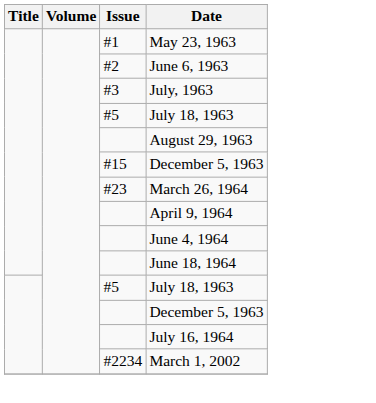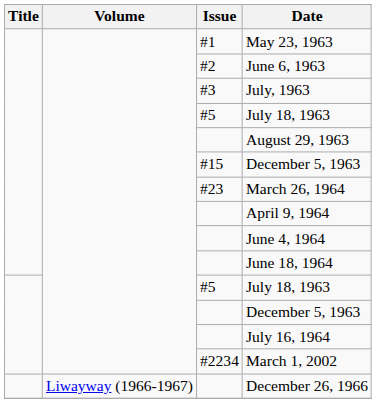+ row: Liwayway (1966-1967) | December 26, 1966
